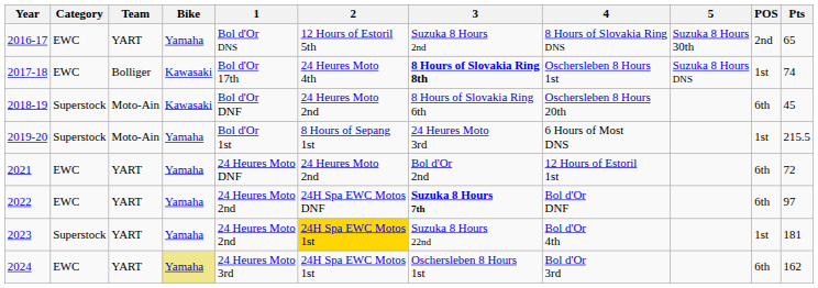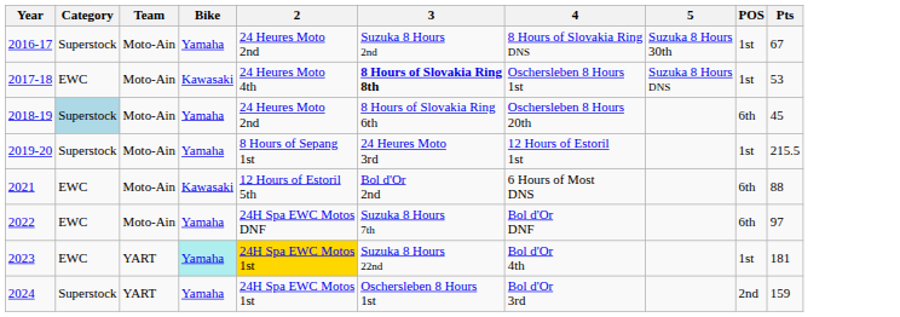- column: 1 | Bol d'Or DNS | Bol d'Or 17th | Bol d'Or DNF | Bol d'Or 1st | 24 Heures Moto DNF | 24 Heures Moto 2nd | 24 Heures Moto 2nd | 24 Heures Moto 3rd
2016-17 | Category: EWC -> Superstock
2016-17 | Team: YART -> Moto-Ain
2016-17 | 2: 12 Hours of Estoril 5th -> 24 Heures Moto 2nd
2016-17 | POS: 2nd -> 1st
2016-17 | Pts: 65 -> 67
2017-18 | Team: Bolliger -> Moto-Ain
2017-18 | Pts: 74 -> 53
2018-19 | Category: no background -> lightblue background
2018-19 | Bike: Kawasaki -> Yamaha
2019-20 | 4: 6 Hours of Most DNS -> 12 Hours of Estoril 1st
2021 | Team: YART -> Moto-Ain
2021 | Bike: Yamaha -> Kawasaki
2021 | 2: 24 Heures Moto 2nd -> 12 Hours of Estoril 5th
2021 | 4: 12 Hours of Estoril 1st -> 6 Hours of Most DNS
2021 | Pts: 72 -> 88
2022 | Team: YART -> Moto-Ain
2022 | 3: bold -> normal
2023 | Category: Superstock -> EWC
2023 | Bike: no background -> paleturquoise background
2024 | Category: EWC -> Superstock
2024 | Bike: khaki background -> no background
2024 | POS: 6th -> 2nd
2024 | Pts: 162 -> 159
